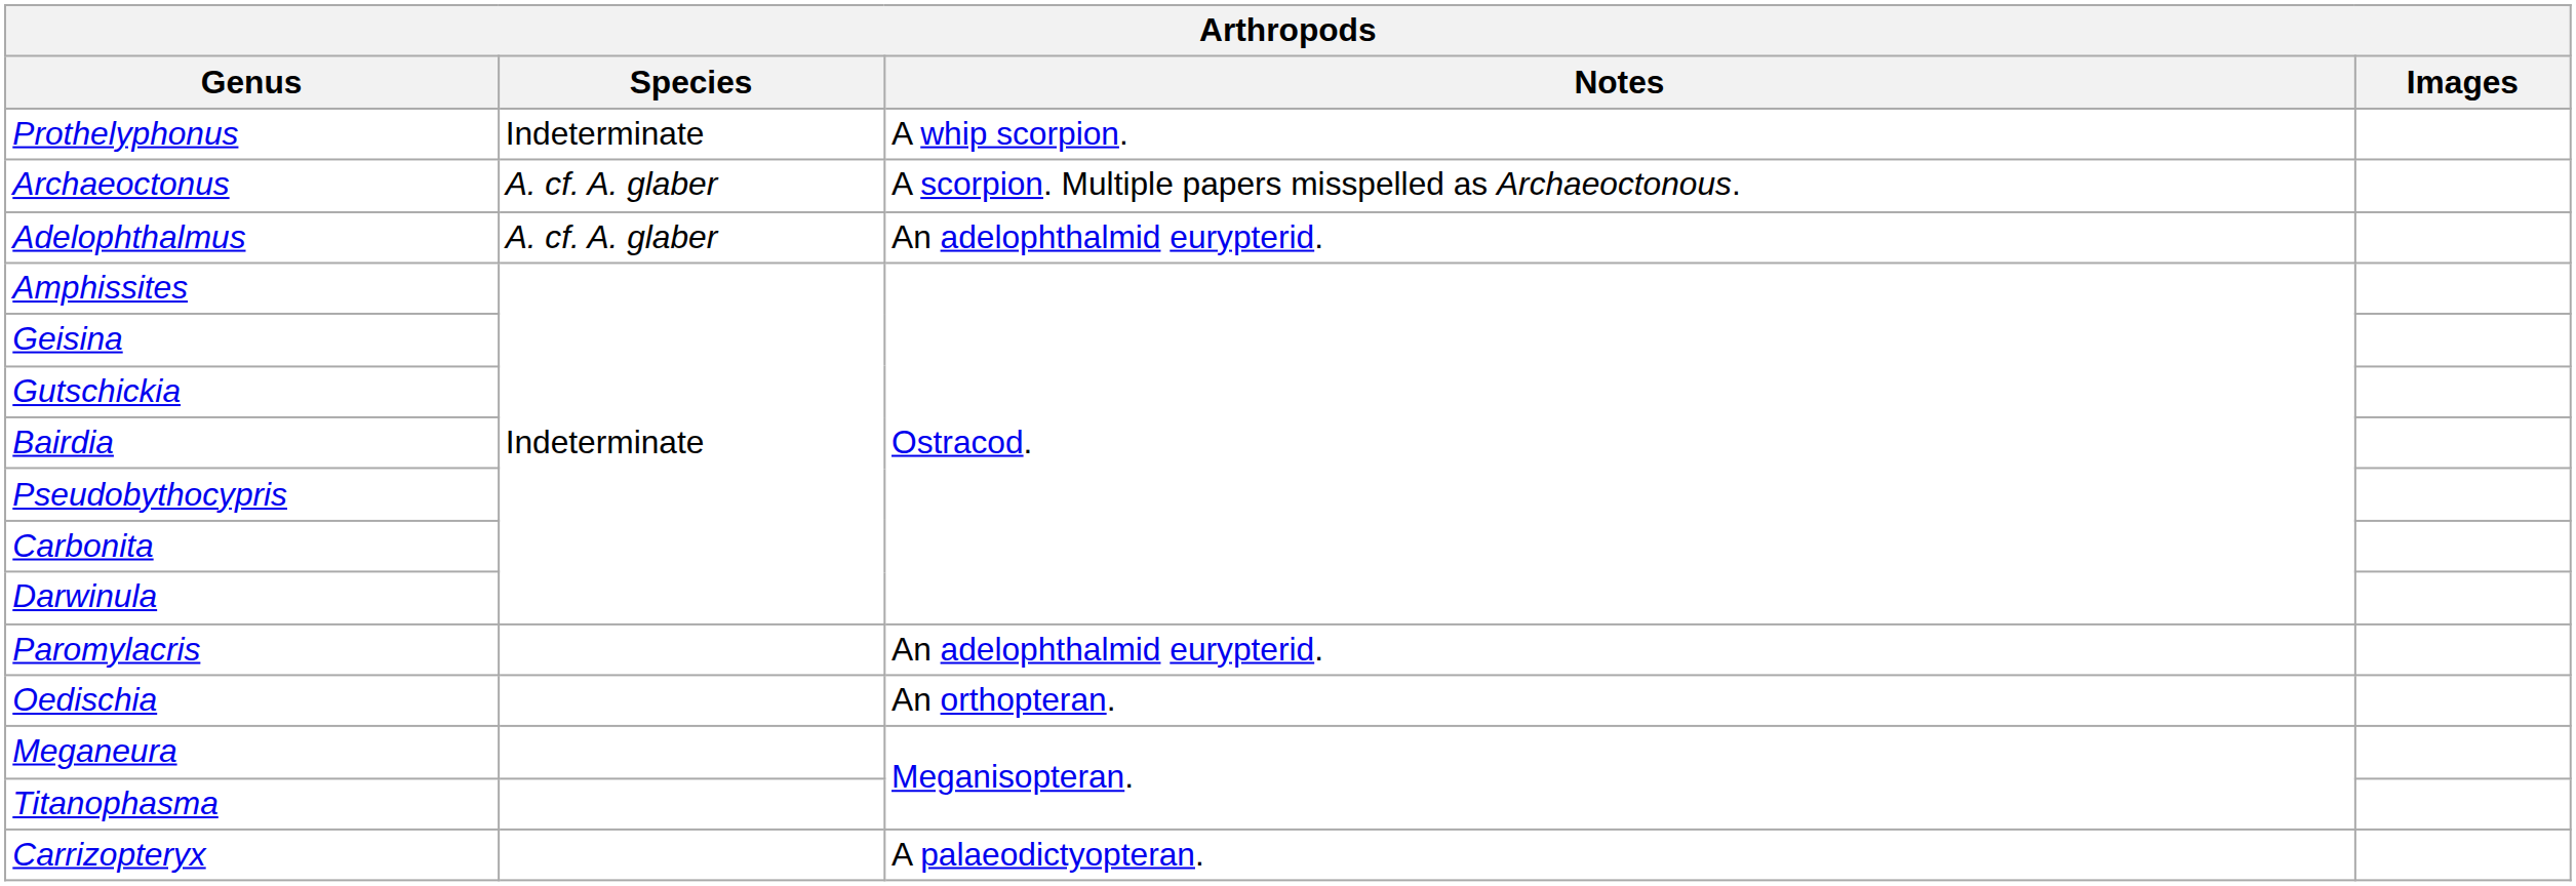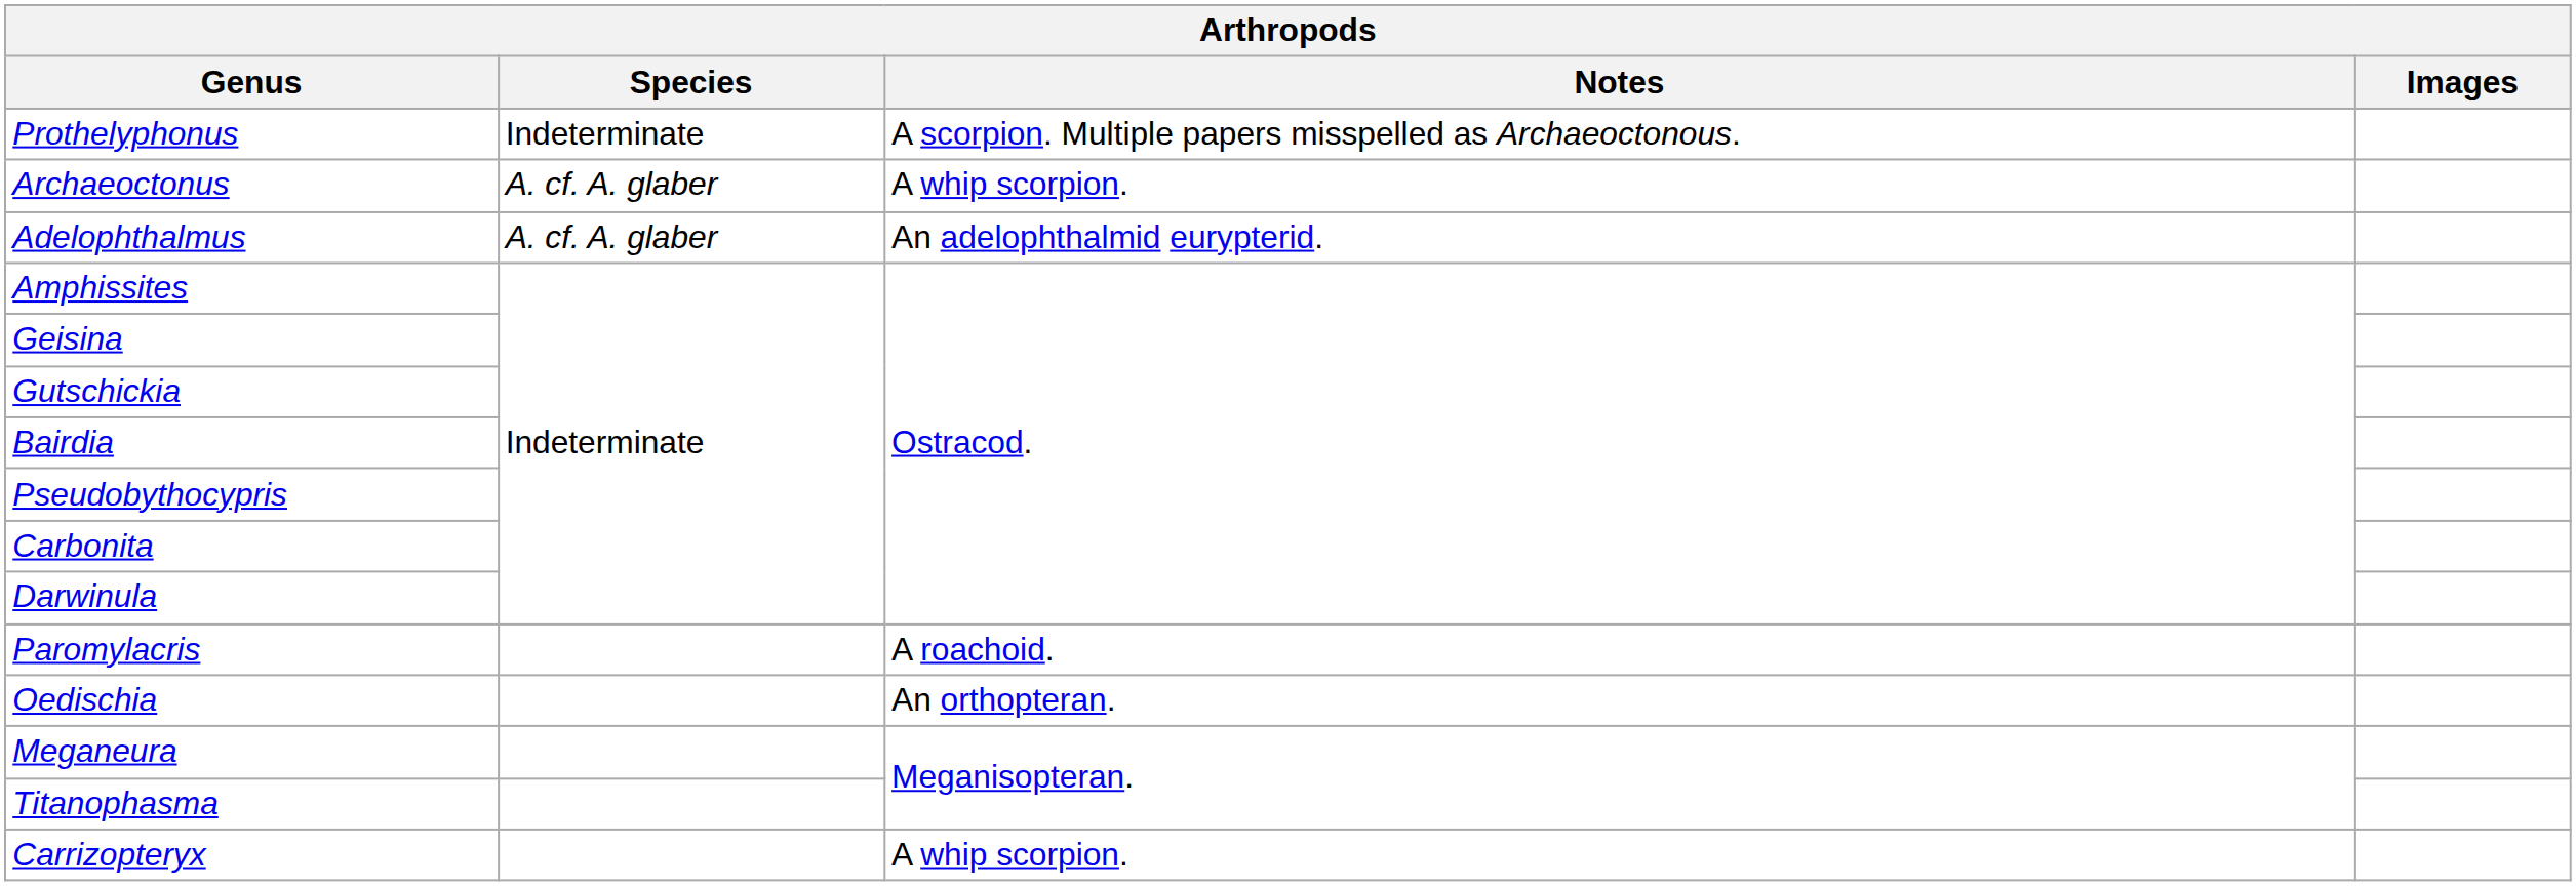Prothelyphonus | Notes: A whip scorpion. -> A scorpion. Multiple papers misspelled as Archaeoctonous.
Archaeoctonus | Notes: A scorpion. Multiple papers misspelled as Archaeoctonous. -> A whip scorpion.
Paromylacris | Notes: An adelophthalmid eurypterid. -> A roachoid.
Carrizopteryx | Notes: A palaeodictyopteran. -> A whip scorpion.
